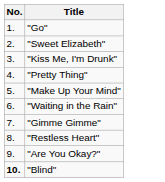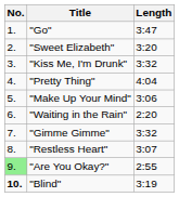+ column: Length | 3:47 | 3:20 | 3:32 | 4:04 | 3:06 | 2:20 | 3:32 | 3:07 | 2:55 | 3:19
"Are You Okay?" | No.: no background -> lightgreen background
